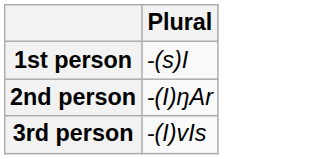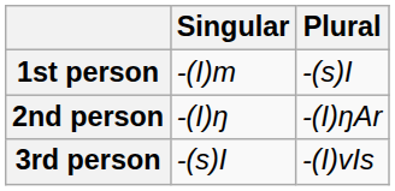+ column: Singular | -(I)m | -(I)ŋ | -(s)I
